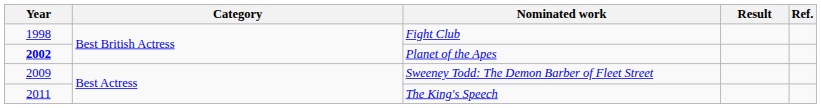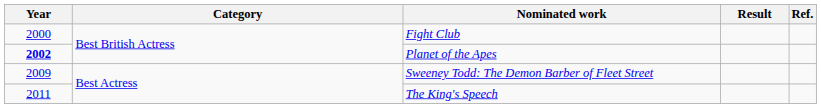Fight Club | Year: 1998 -> 2000
